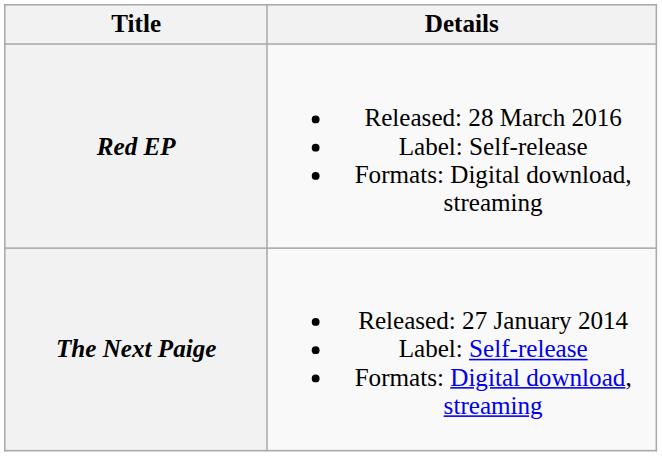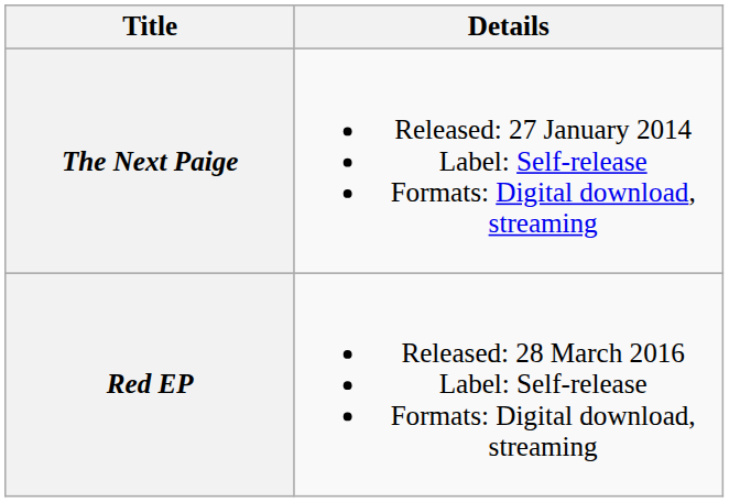rows swapped: The Next Paige <-> Red EP
